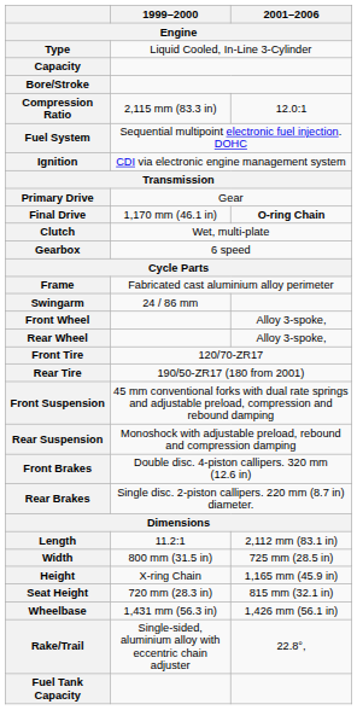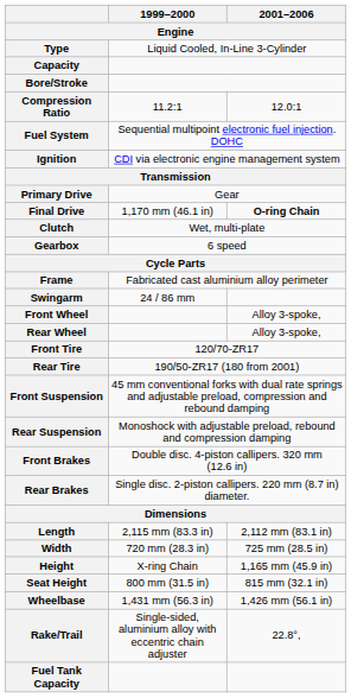Compression Ratio | 1999–2000 / Engine: 2,115 mm (83.3 in) -> 11.2:1
Length | 1999–2000 / Engine: 11.2:1 -> 2,115 mm (83.3 in)
Width | 1999–2000 / Engine: 800 mm (31.5 in) -> 720 mm (28.3 in)
Seat Height | 1999–2000 / Engine: 720 mm (28.3 in) -> 800 mm (31.5 in)
